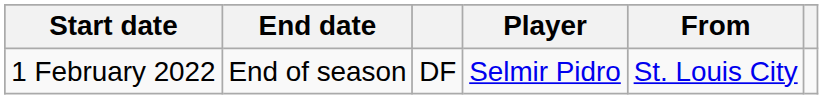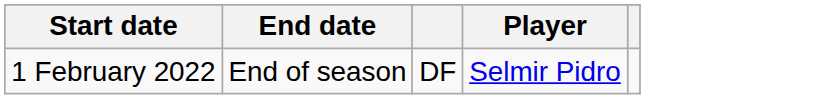- column: From | St. Louis City
